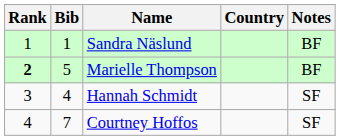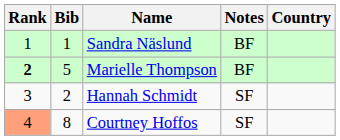columns swapped: Country <-> Notes
Hannah Schmidt | Bib: 4 -> 2
Courtney Hoffos | Rank: no background -> lightsalmon background
Courtney Hoffos | Bib: 7 -> 8
